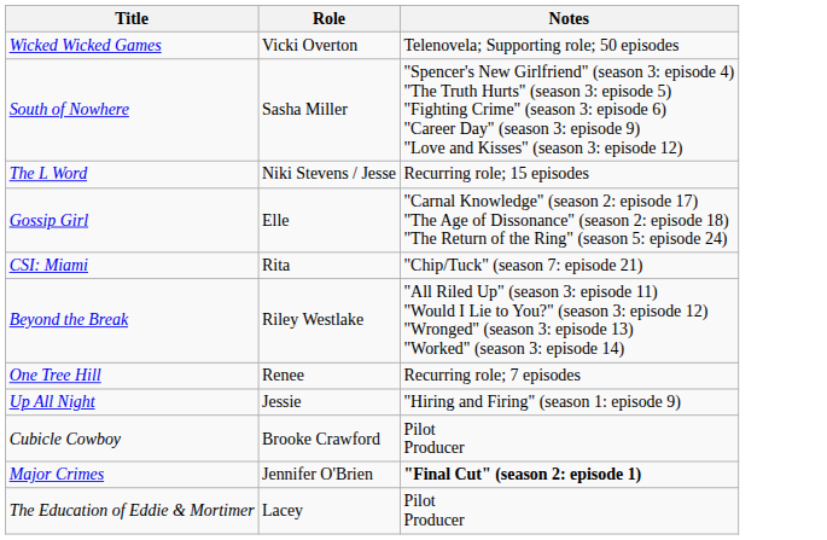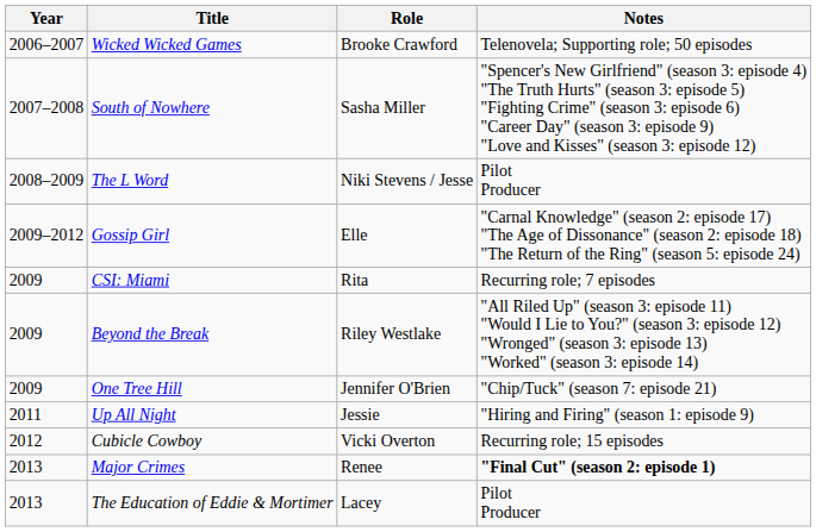+ column: Year | 2006–2007 | 2007–2008 | 2008–2009 | 2009–2012 | 2009 | 2009 | 2009 | 2011 | 2012 | 2013 | 2013
Wicked Wicked Games | Role: Vicki Overton -> Brooke Crawford
The L Word | Notes: Recurring role; 15 episodes -> Pilot Producer
CSI: Miami | Notes: "Chip/Tuck" (season 7: episode 21) -> Recurring role; 7 episodes
One Tree Hill | Role: Renee -> Jennifer O'Brien
One Tree Hill | Notes: Recurring role; 7 episodes -> "Chip/Tuck" (season 7: episode 21)
Cubicle Cowboy | Role: Brooke Crawford -> Vicki Overton
Cubicle Cowboy | Notes: Pilot Producer -> Recurring role; 15 episodes
Major Crimes | Role: Jennifer O'Brien -> Renee
